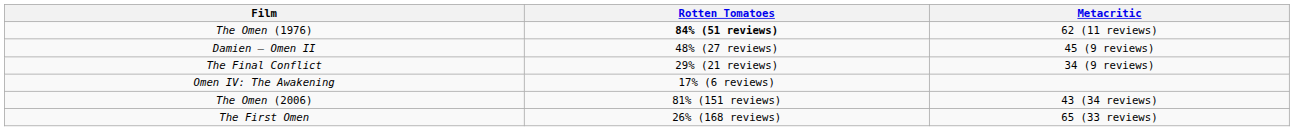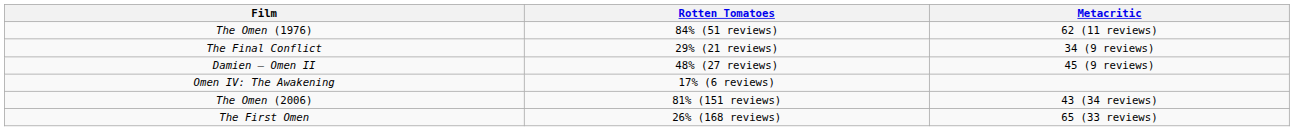The Omen (1976) | Rotten Tomatoes: bold -> normal
rows swapped: Damien – Omen II <-> The Final Conflict
